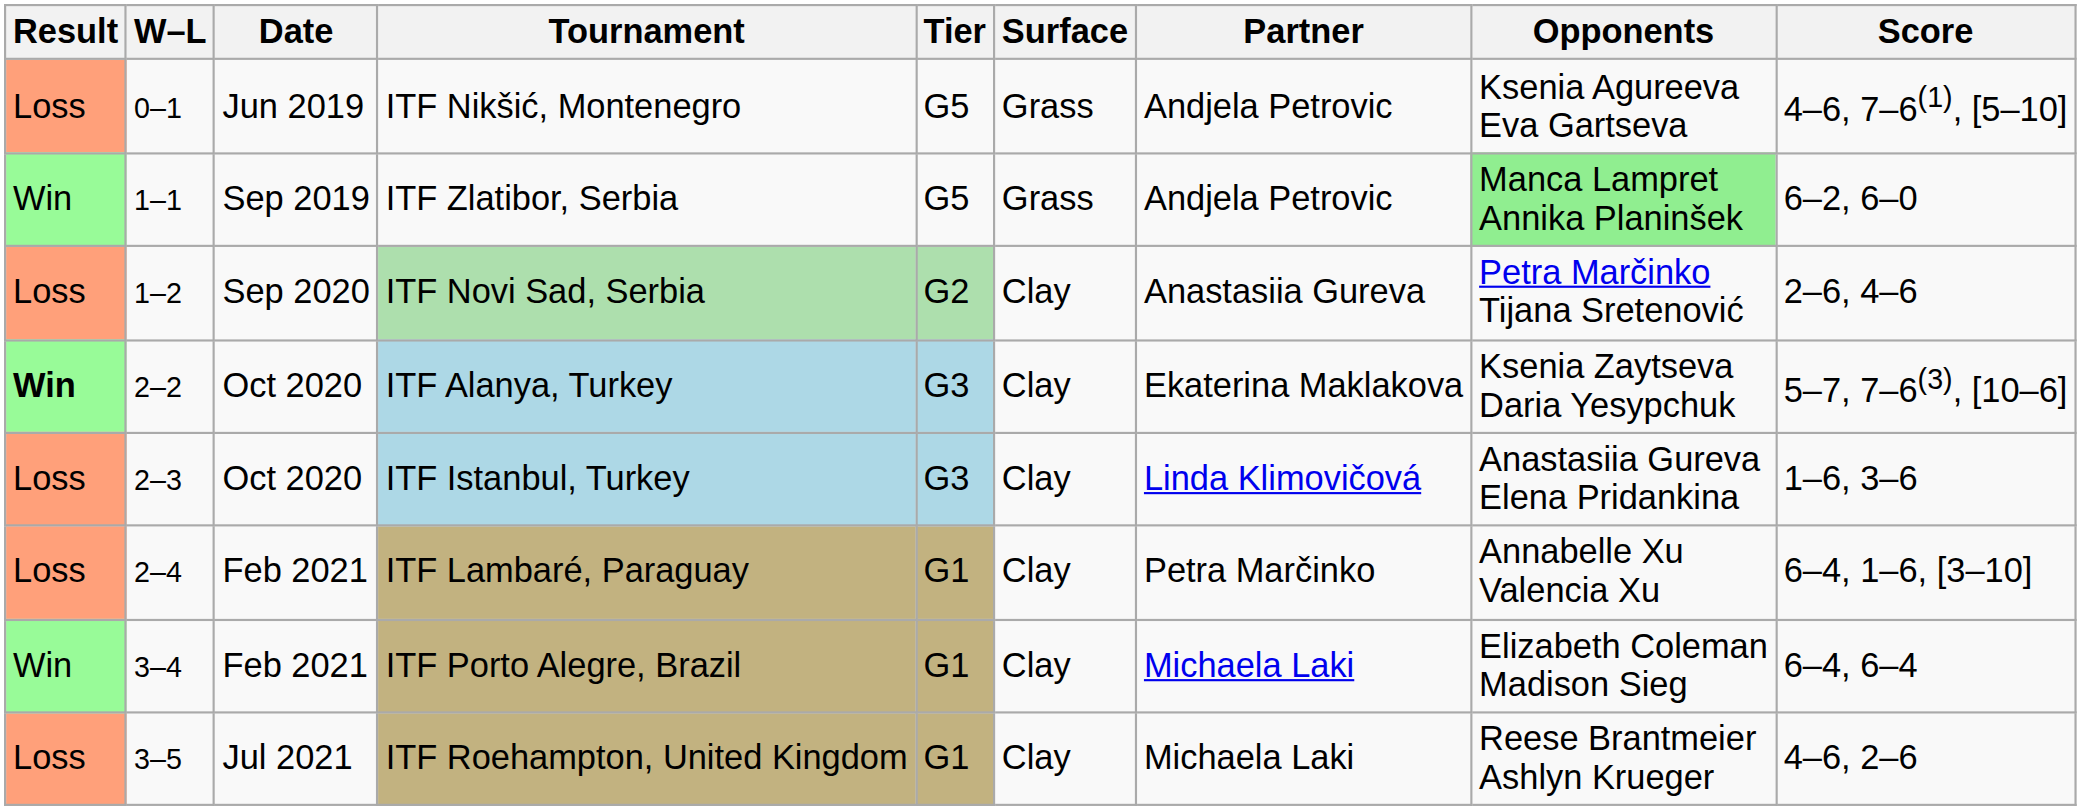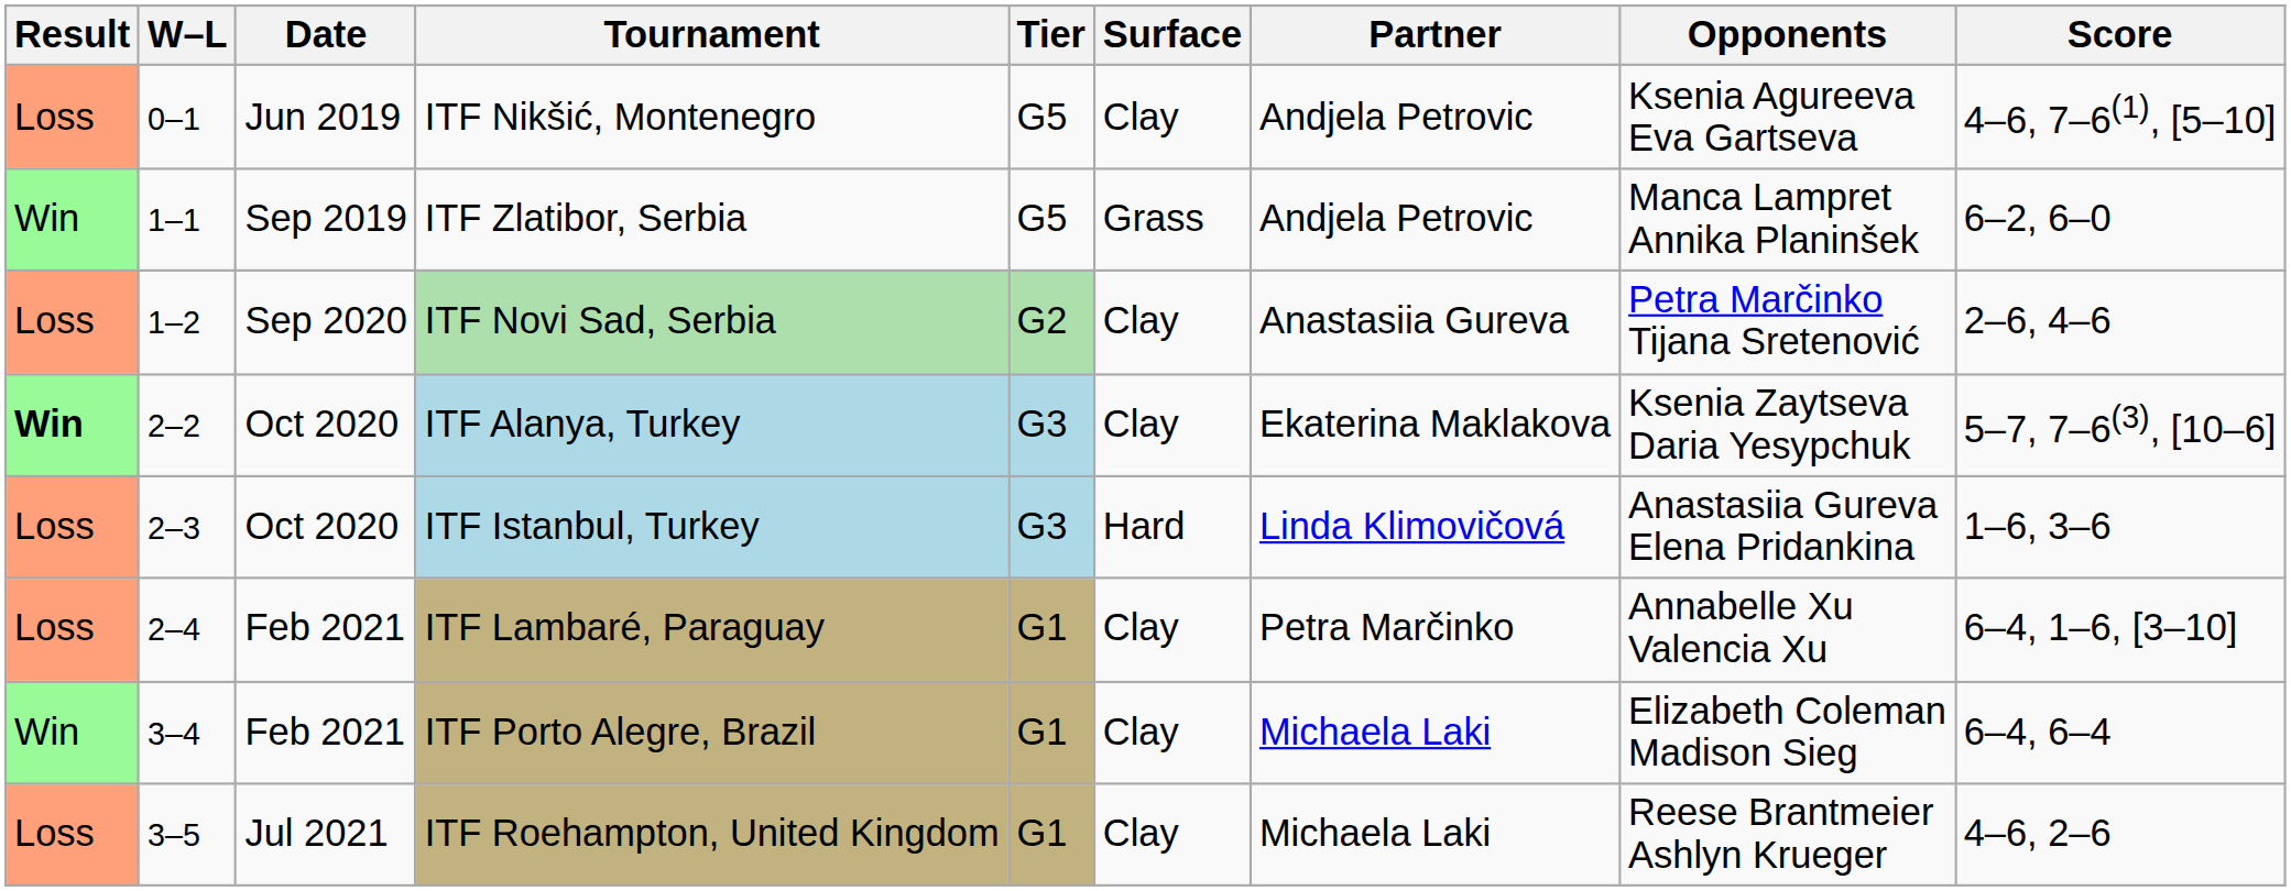ITF Nikšić, Montenegro | Surface: Grass -> Clay
ITF Zlatibor, Serbia | Opponents: lightgreen background -> no background
ITF Istanbul, Turkey | Surface: Clay -> Hard
